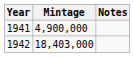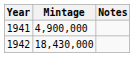1942 | Mintage: 18,403,000 -> 18,430,000
